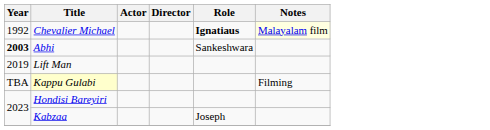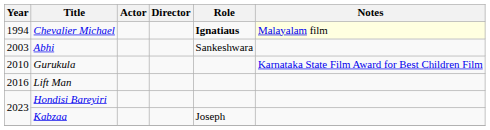Chevalier Michael | Year: 1992 -> 1994
Abhi | Year: bold -> normal
+ row: 2010 | Gurukula | Karnataka State Film Award for Best Children Film
Lift Man | Year: 2019 -> 2016
- row: TBA | Kappu Gulabi | Filming
